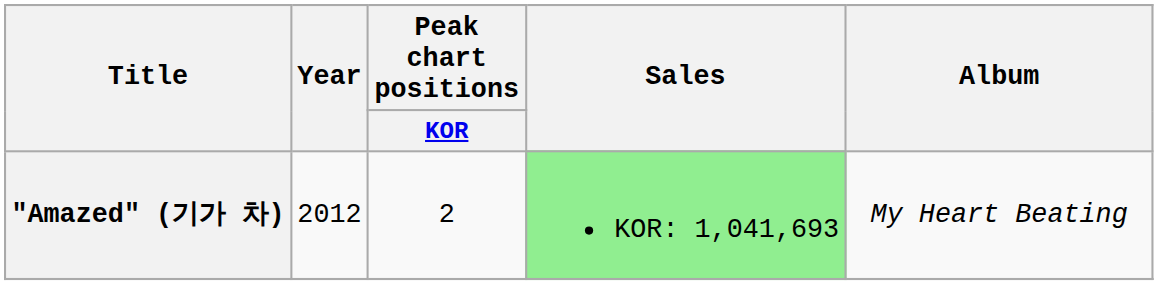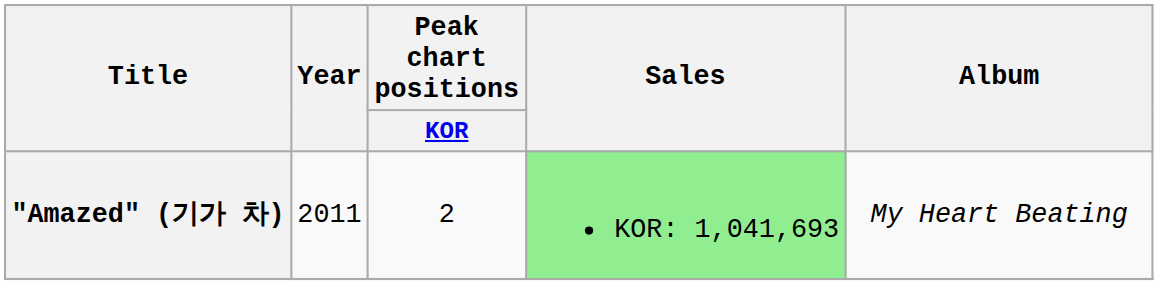"Amazed" (기가 차) | Year: 2012 -> 2011
